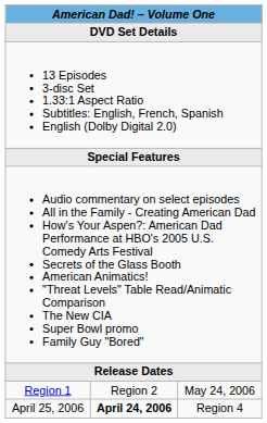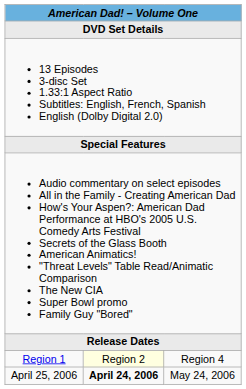Region 1 | column 2: no background -> lightyellow background
Region 1 | column 3: May 24, 2006 -> Region 4
April 25, 2006 | column 3: Region 4 -> May 24, 2006
